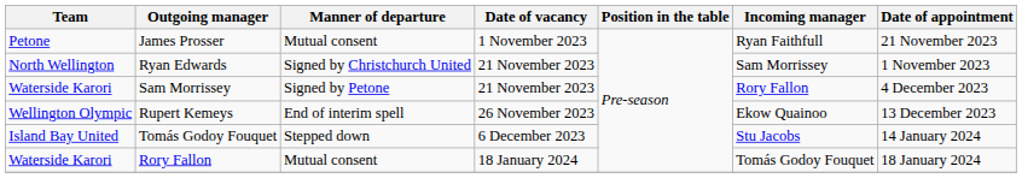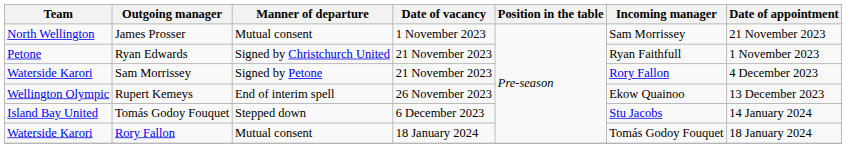James Prosser | Team: Petone -> North Wellington
James Prosser | Incoming manager: Ryan Faithfull -> Sam Morrissey
Ryan Edwards | Team: North Wellington -> Petone
Ryan Edwards | Incoming manager: Sam Morrissey -> Ryan Faithfull
